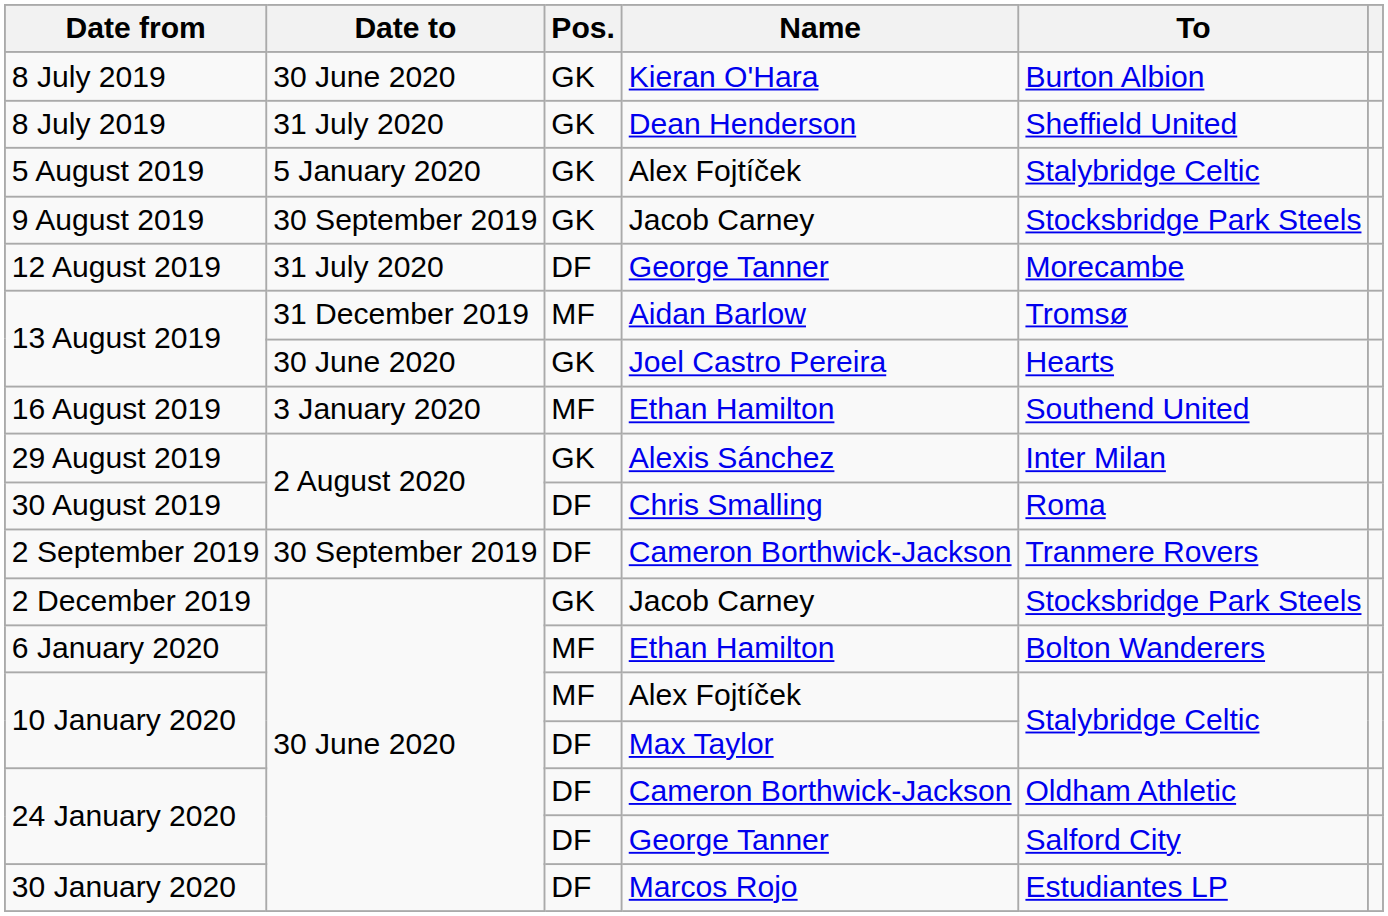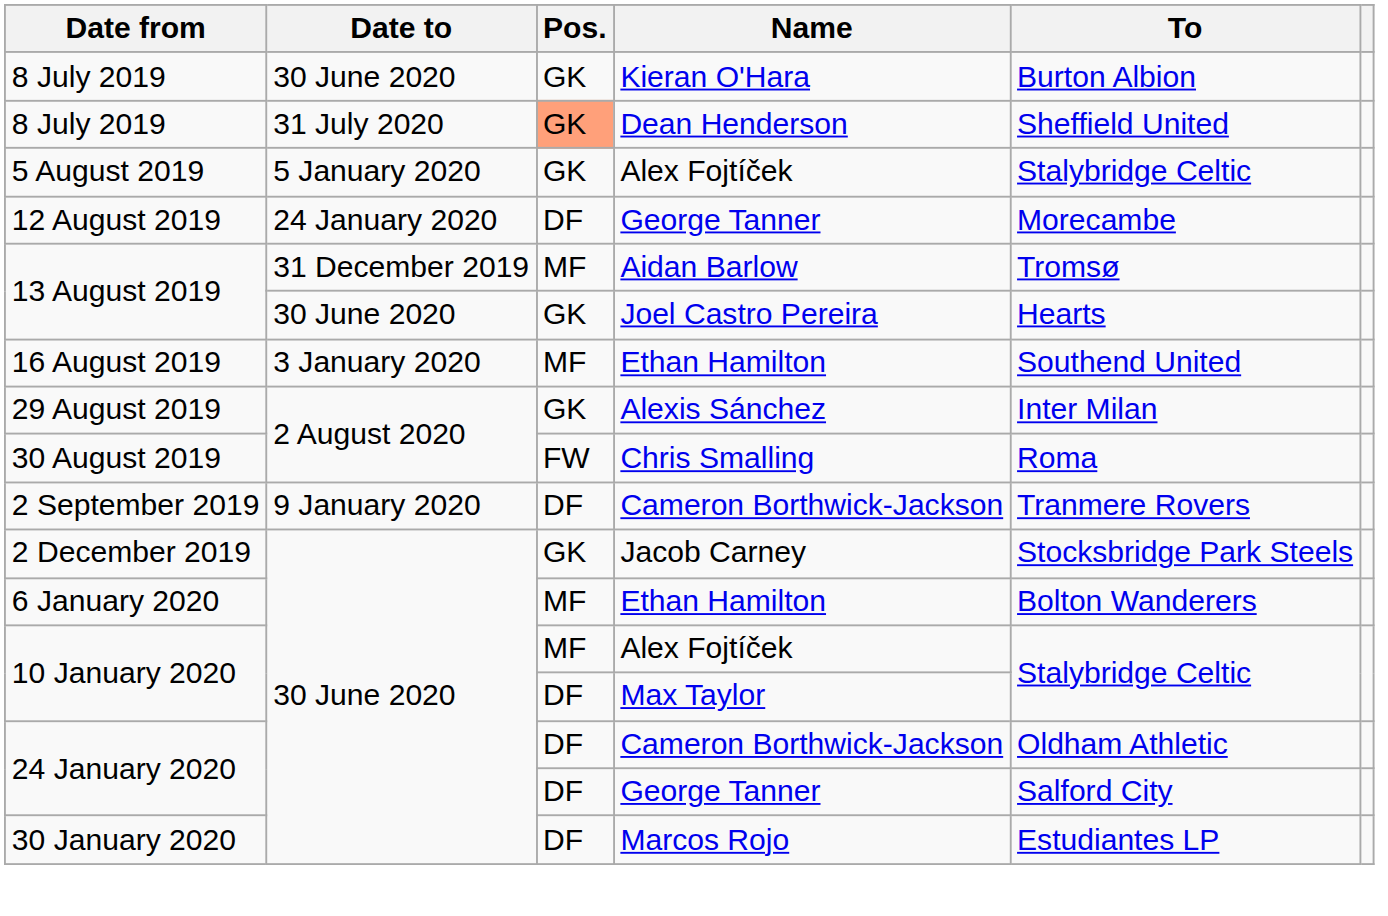8 July 2019 / Dean Henderson | Pos.: no background -> lightsalmon background
- row: 9 August 2019 | 30 September 2019 | GK | Jacob Carney | Stocksbridge Park Steels
12 August 2019 | Date to: 31 July 2020 -> 24 January 2020
30 August 2019 | Pos.: DF -> FW
2 September 2019 | Date to: 30 September 2019 -> 9 January 2020
